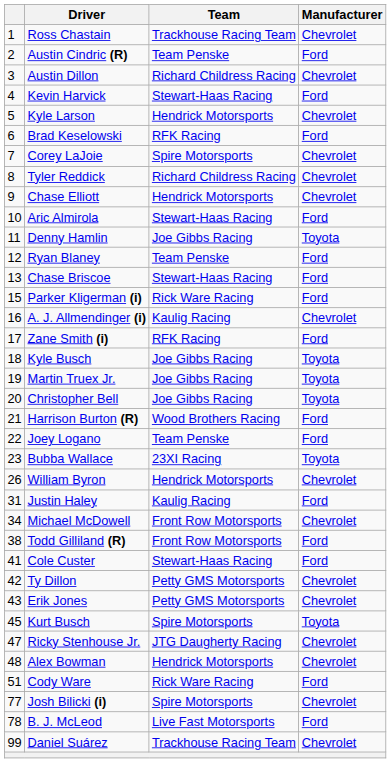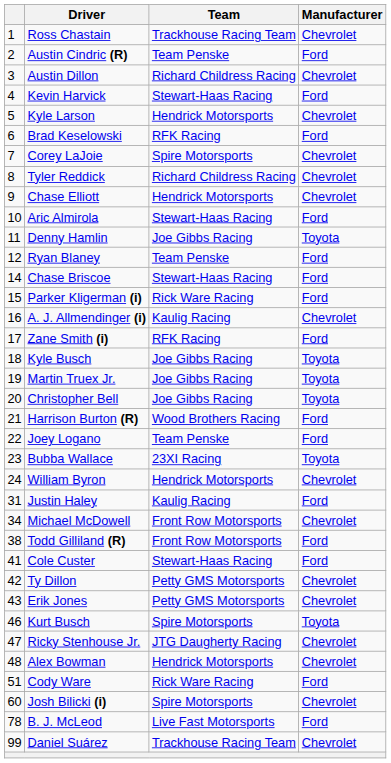Chase Briscoe | column 1: 13 -> 14
William Byron | column 1: 26 -> 24
Kurt Busch | column 1: 45 -> 46
Josh Bilicki (i) | column 1: 77 -> 60
